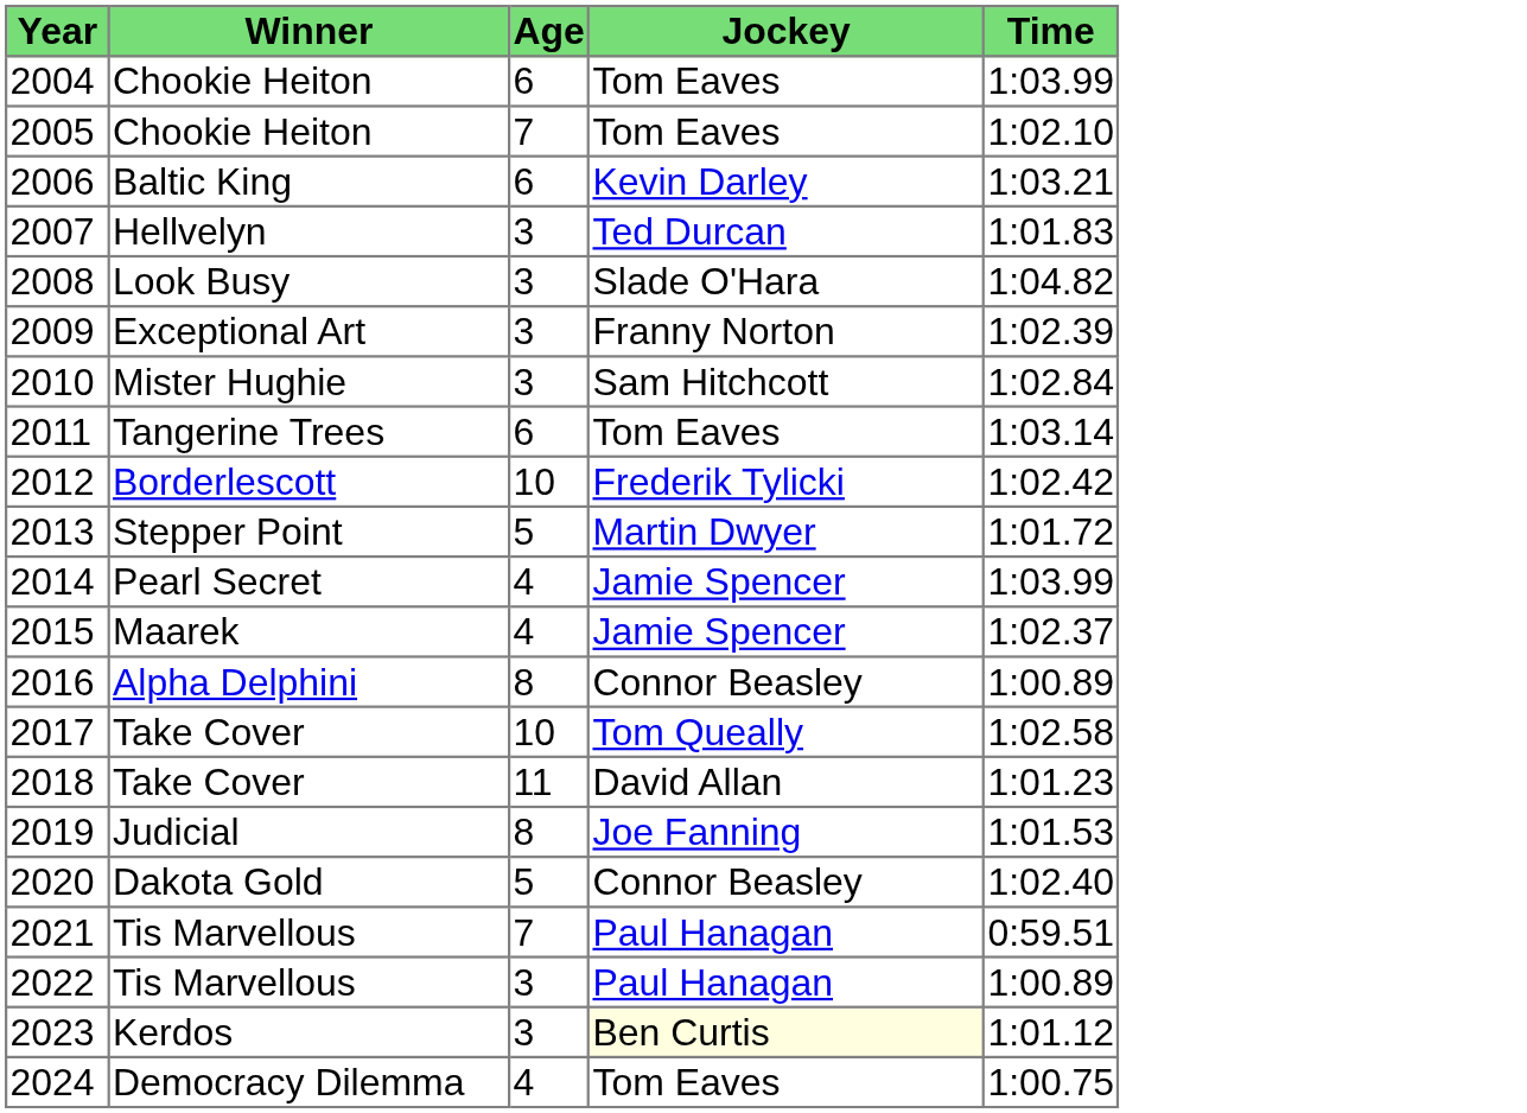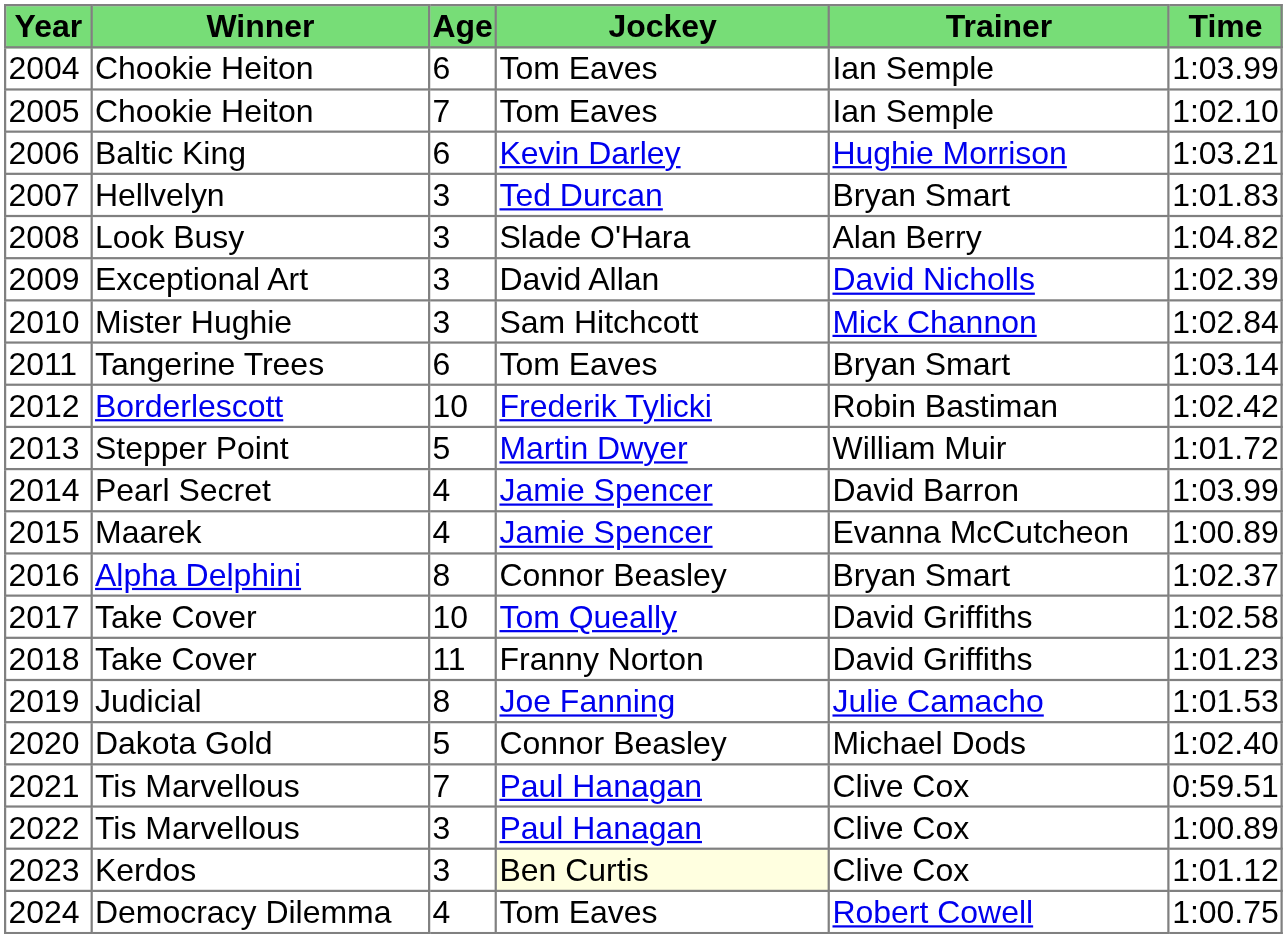+ column: Trainer | Ian Semple | Ian Semple | Hughie Morrison | Bryan Smart | Alan Berry | David Nicholls | Mick Channon | Bryan Smart | Robin Bastiman | William Muir | David Barron | Evanna McCutcheon | Bryan Smart | David Griffiths | David Griffiths | Julie Camacho | Michael Dods | Clive Cox | Clive Cox | Clive Cox | Robert Cowell
2009 | Jockey: Franny Norton -> David Allan
2015 | Time: 1:02.37 -> 1:00.89
2016 | Time: 1:00.89 -> 1:02.37
2018 | Jockey: David Allan -> Franny Norton
